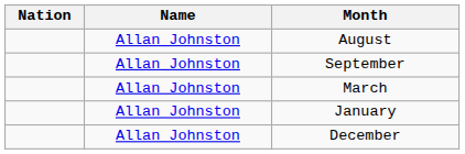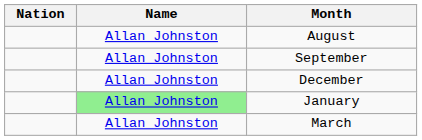rows swapped: December <-> March
January | Name: no background -> lightgreen background
